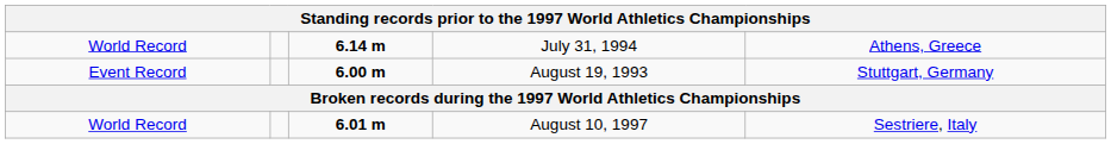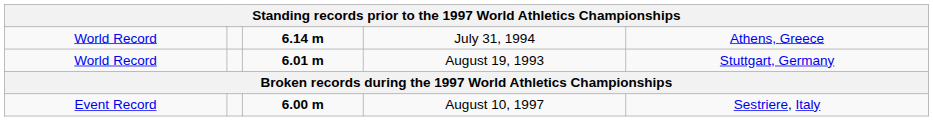August 19, 1993 | column 1: Event Record -> World Record
August 19, 1993 | column 3: 6.00 m -> 6.01 m
August 10, 1997 | column 1: World Record -> Event Record
August 10, 1997 | column 3: 6.01 m -> 6.00 m
